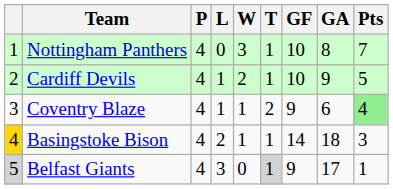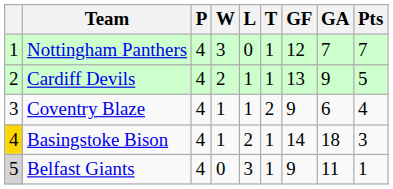columns swapped: W <-> L
Nottingham Panthers | GF: 10 -> 12
Nottingham Panthers | GA: 8 -> 7
Cardiff Devils | GF: 10 -> 13
Coventry Blaze | Pts: lightgreen background -> no background
Belfast Giants | T: lightgrey background -> no background
Belfast Giants | GA: 17 -> 11
